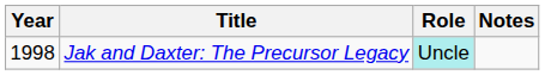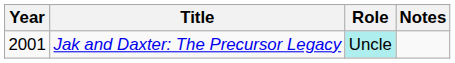Jak and Daxter: The Precursor Legacy | Year: 1998 -> 2001
